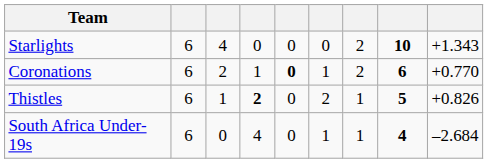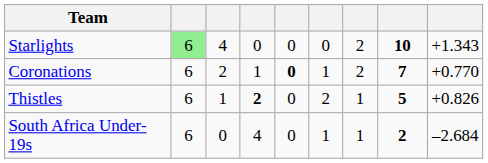Starlights | column 2: no background -> lightgreen background
Coronations | column 8: 6 -> 7
South Africa Under-19s | column 8: 4 -> 2
